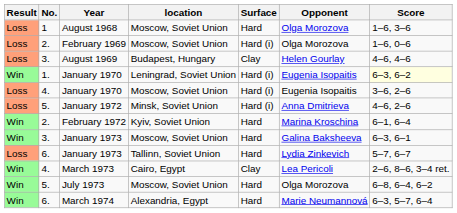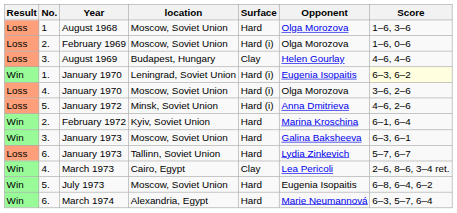January 1970 / Moscow, Soviet Union | Opponent: Eugenia Isopaitis -> Olga Morozova
July 1973 | Opponent: Olga Morozova -> Eugenia Isopaitis
